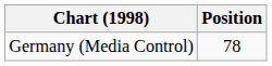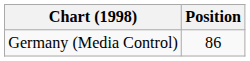Germany (Media Control) | Position: 78 -> 86
